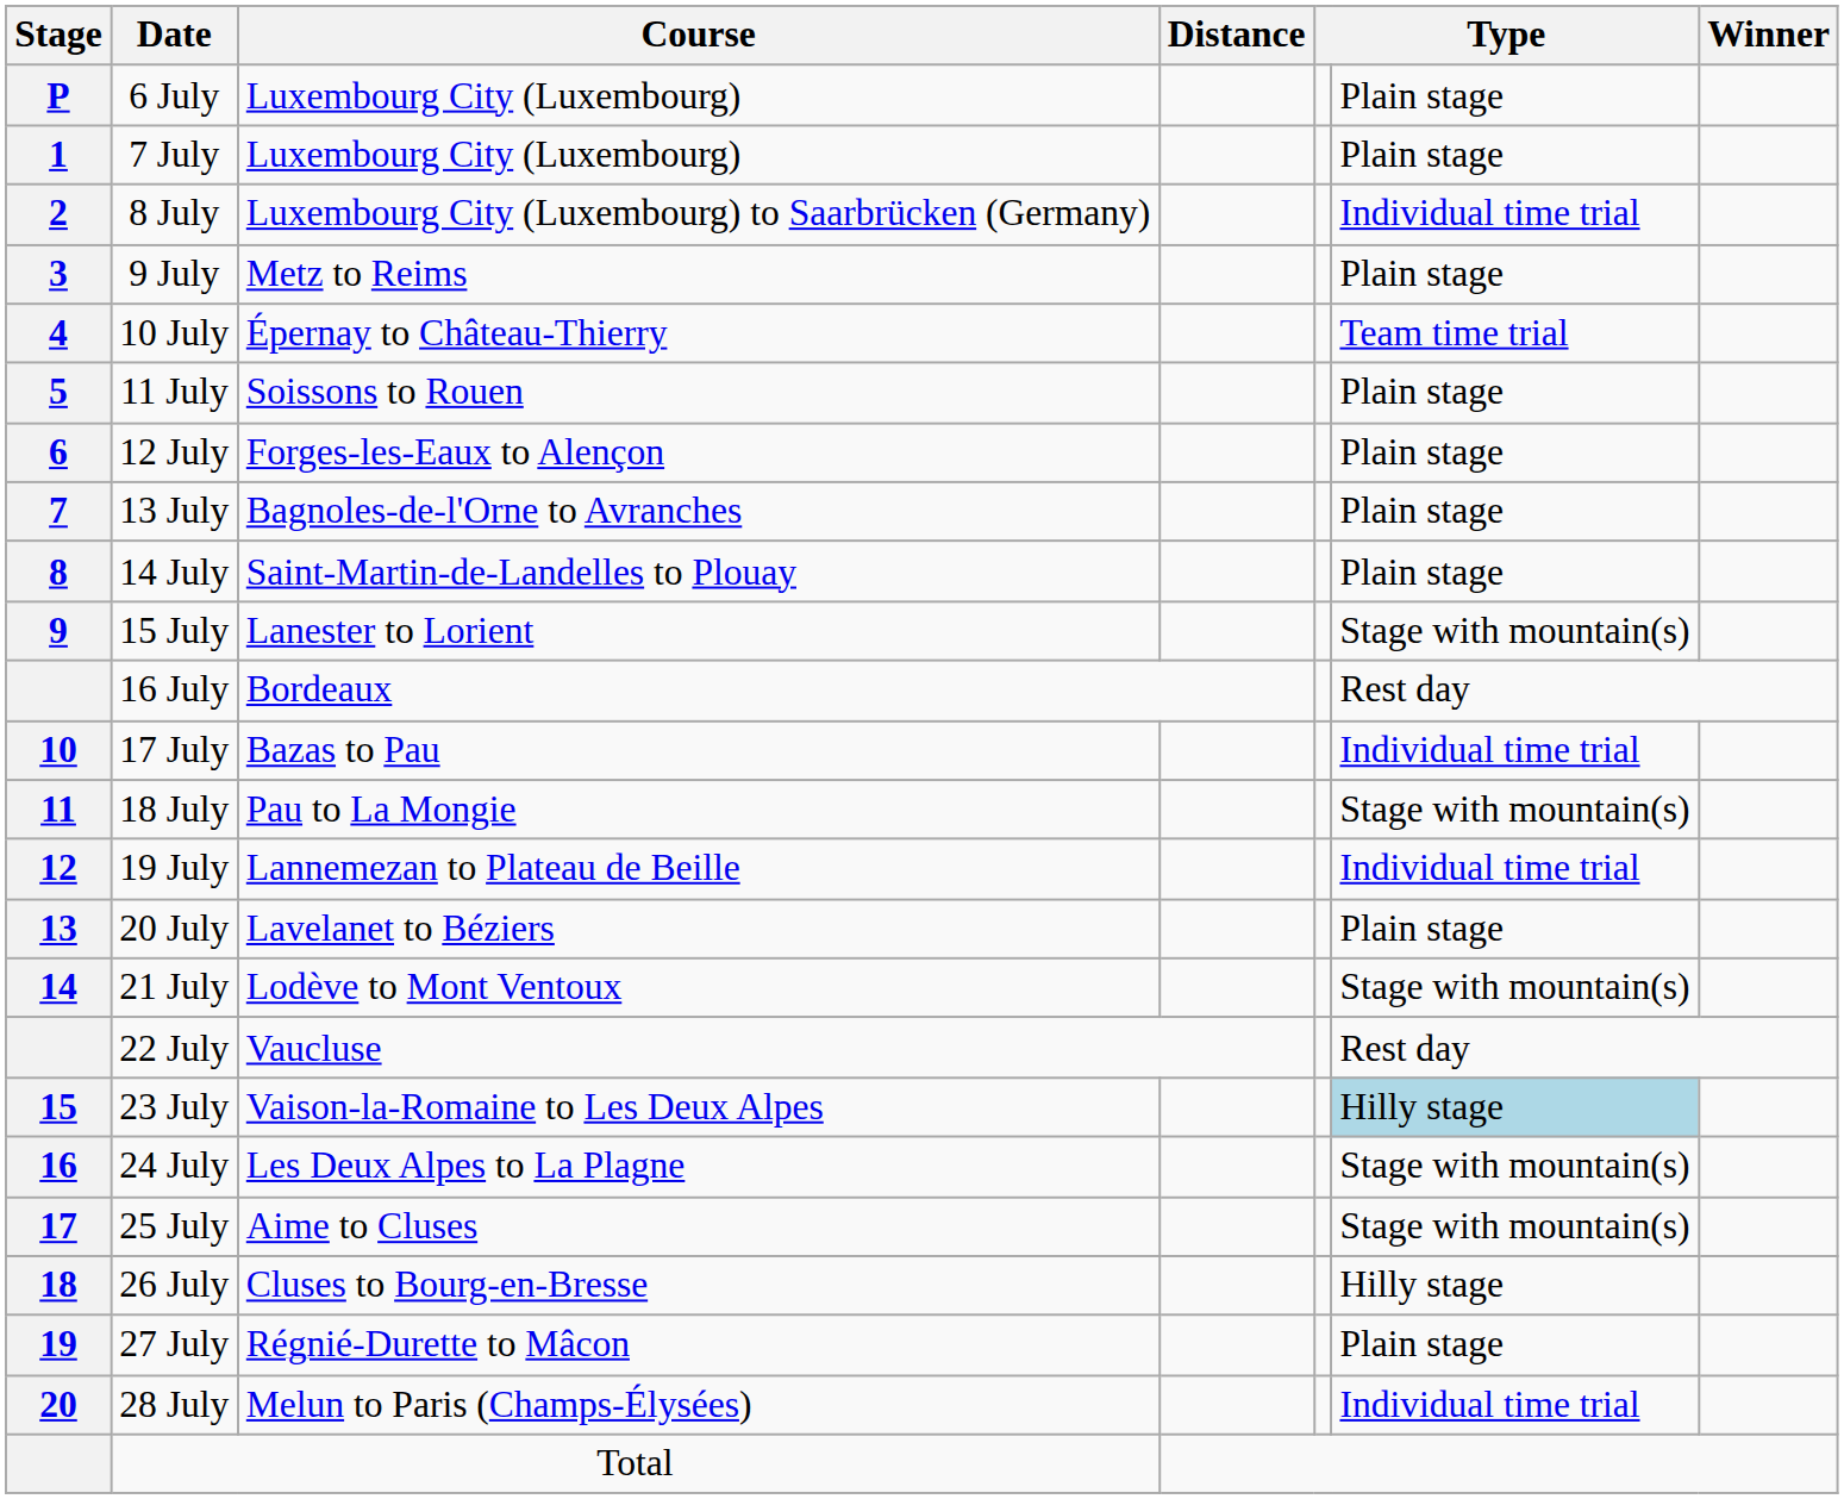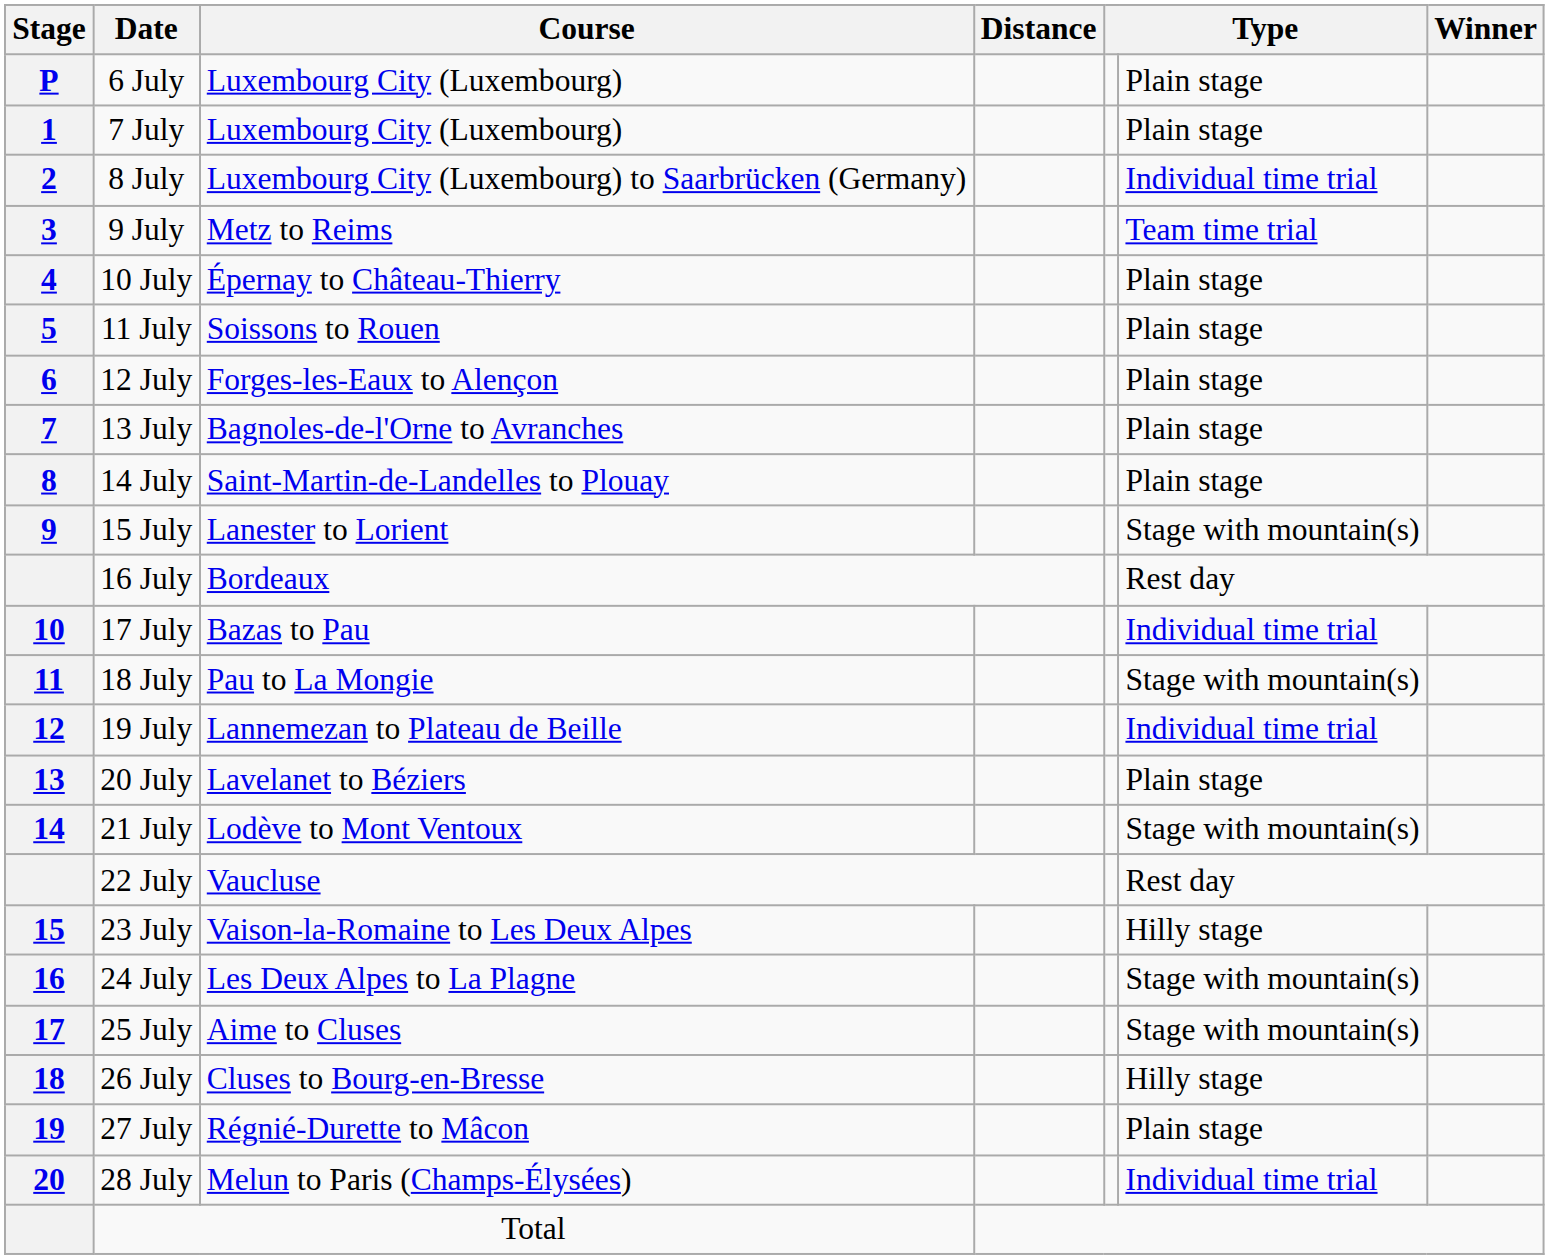9 July | column 6: Plain stage -> Team time trial
10 July | column 6: Team time trial -> Plain stage
23 July | column 6: lightblue background -> no background
